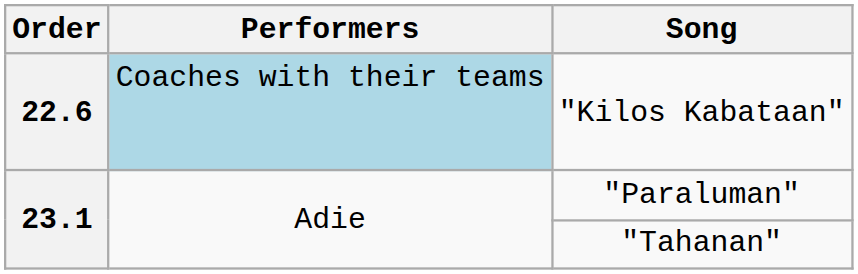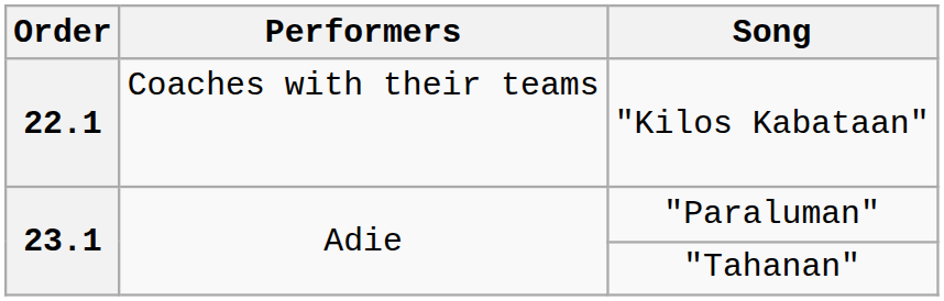"Kilos Kabataan" | Order: 22.6 -> 22.1
"Kilos Kabataan" | Performers: lightblue background -> no background
